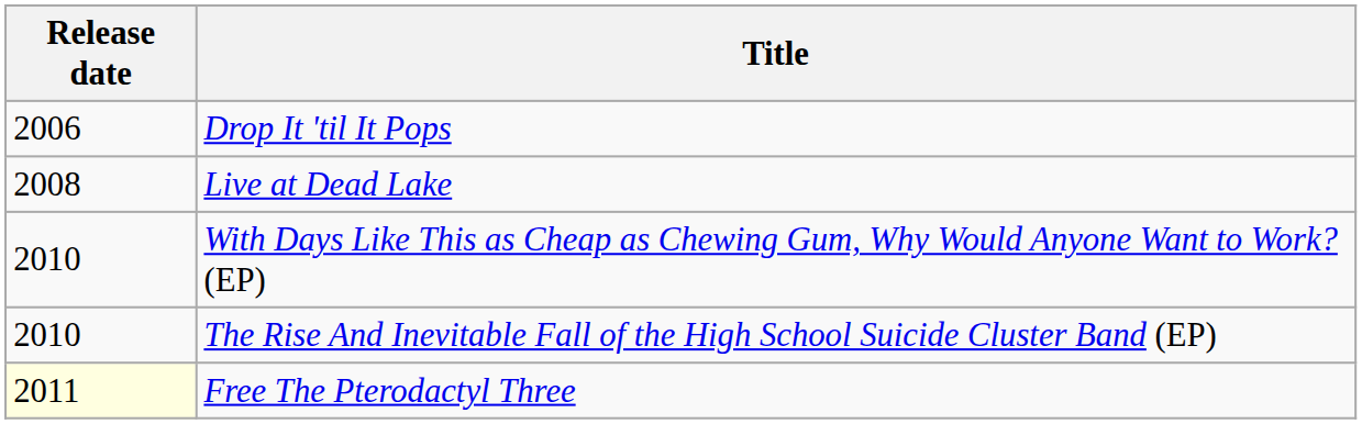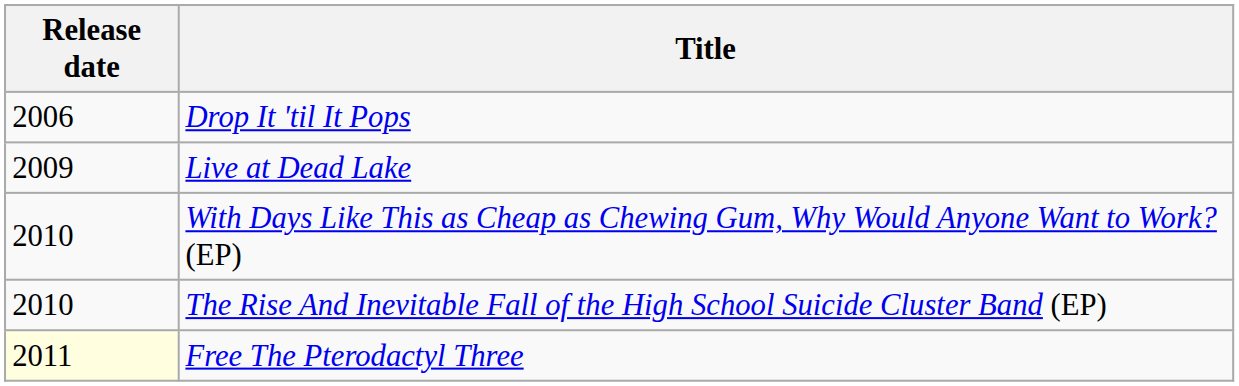Live at Dead Lake | Release date: 2008 -> 2009
